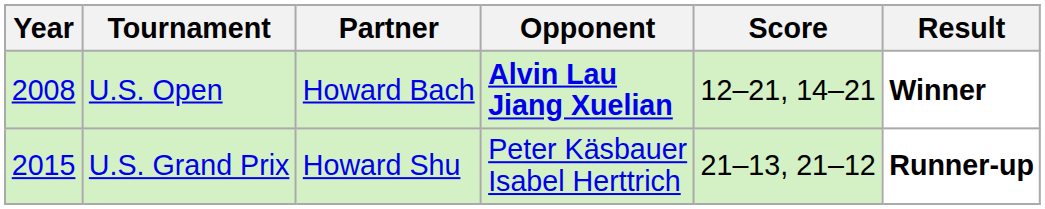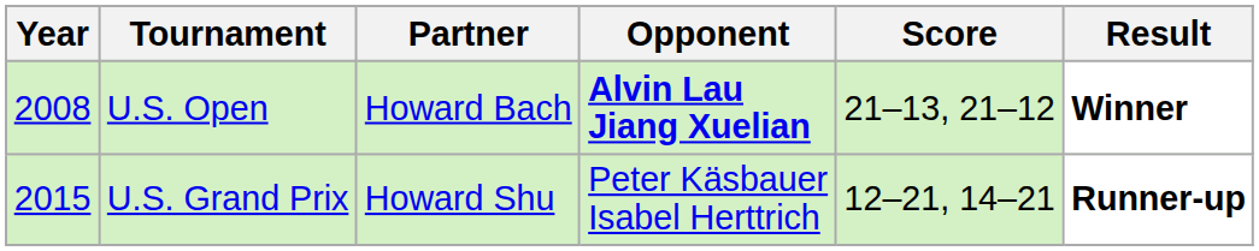U.S. Open | Score: 12–21, 14–21 -> 21–13, 21–12
U.S. Grand Prix | Score: 21–13, 21–12 -> 12–21, 14–21
